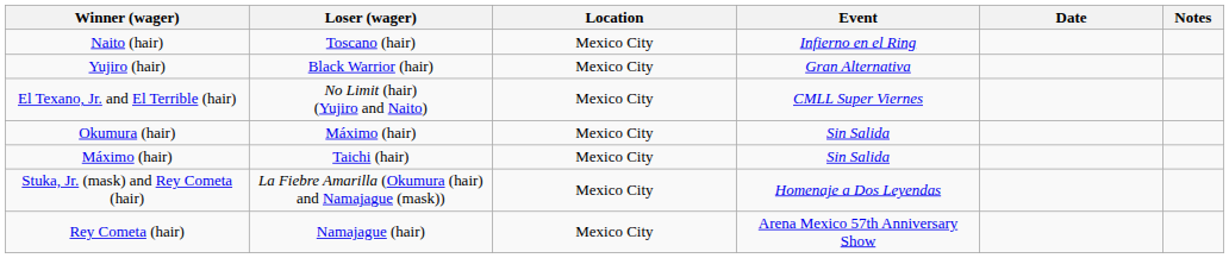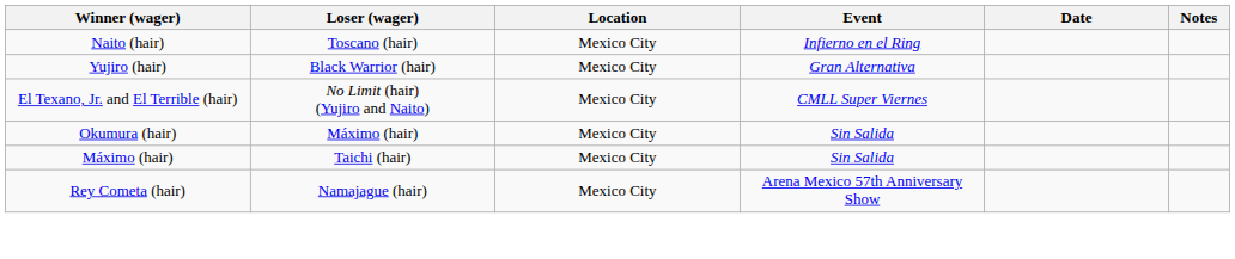- row: Stuka, Jr. (mask) and Rey Cometa (hair) | La Fiebre Amarilla (Okumura (hair) and Namajague (mask)) | Mexico City | Homenaje a Dos Leyendas
